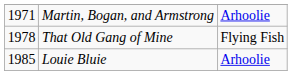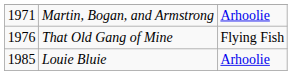That Old Gang of Mine | column 1: 1978 -> 1976
